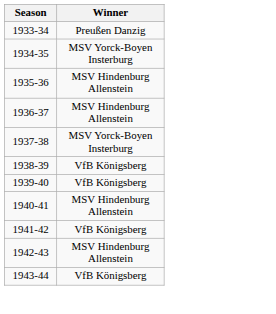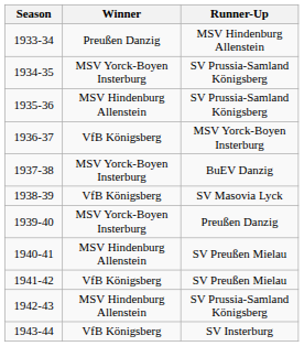+ column: Runner-Up | MSV Hindenburg Allenstein | SV Prussia-Samland Königsberg | SV Prussia-Samland Königsberg | MSV Yorck-Boyen Insterburg | BuEV Danzig | SV Masovia Lyck | Preußen Danzig | SV Preußen Mielau | SV Preußen Mielau | SV Prussia-Samland Königsberg | SV Insterburg
1936-37 | Winner: MSV Hindenburg Allenstein -> VfB Königsberg
1939-40 | Winner: VfB Königsberg -> MSV Yorck-Boyen Insterburg
